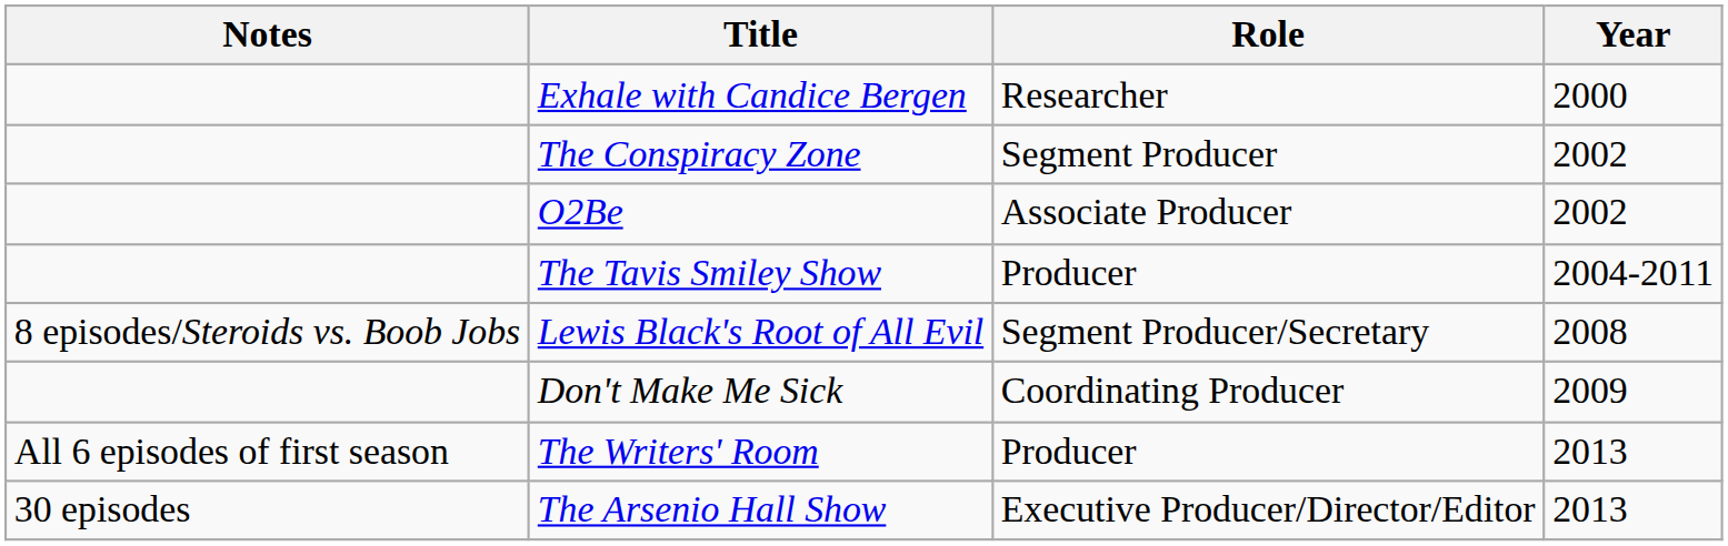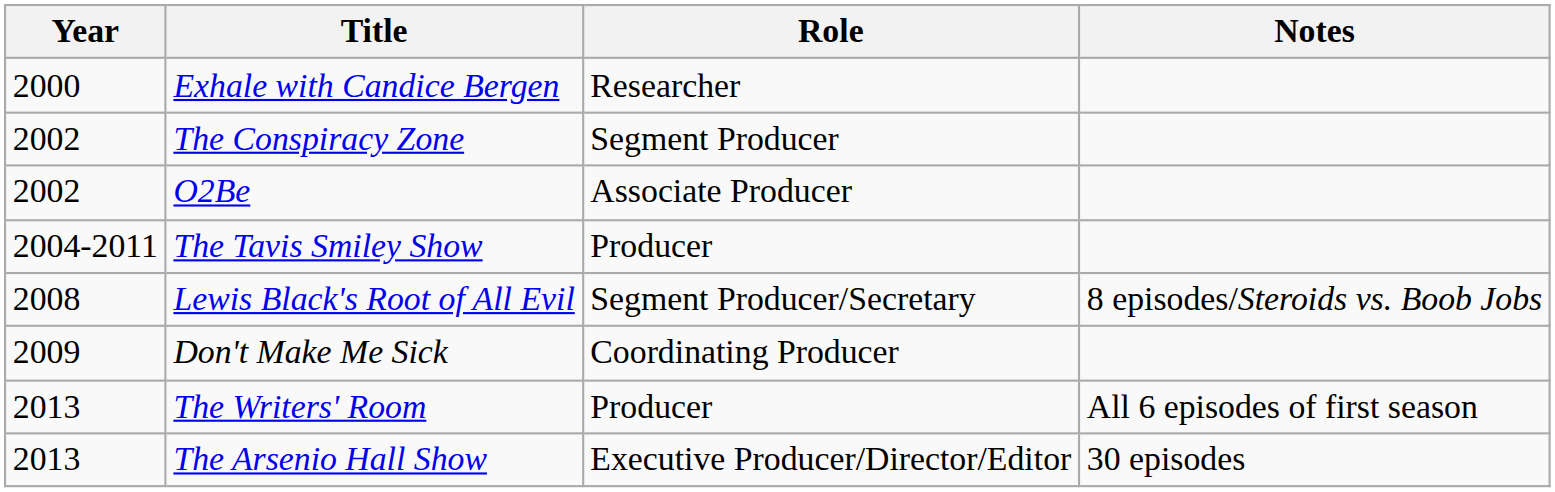columns swapped: Year <-> Notes
